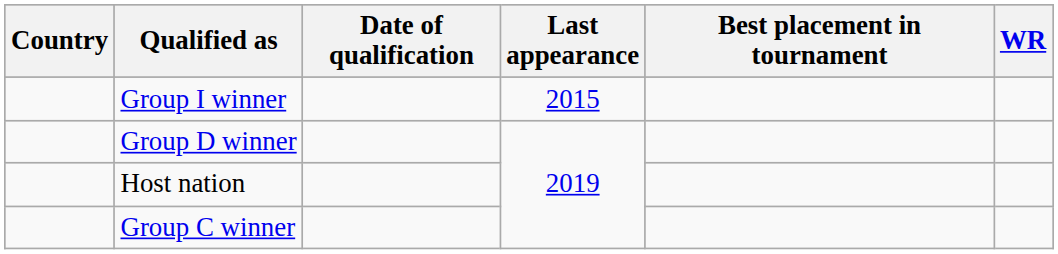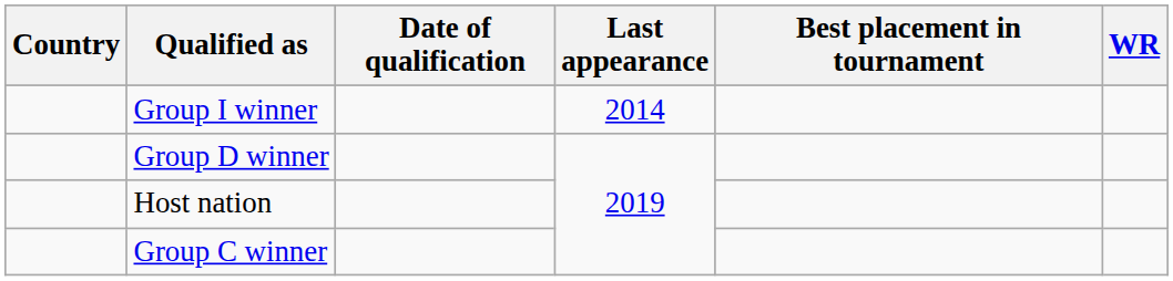Group I winner | Last appearance: 2015 -> 2014
